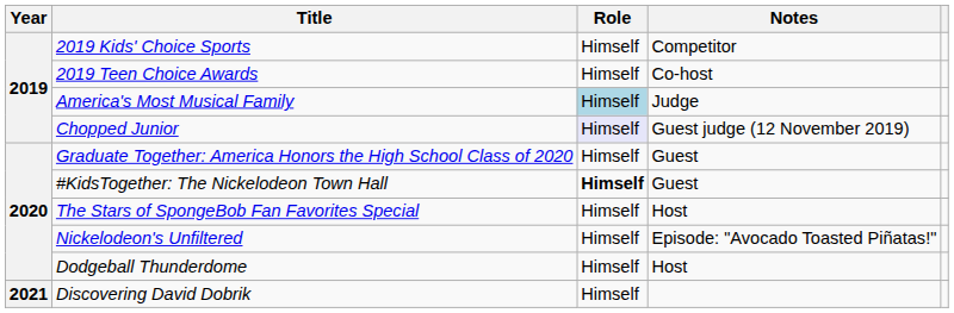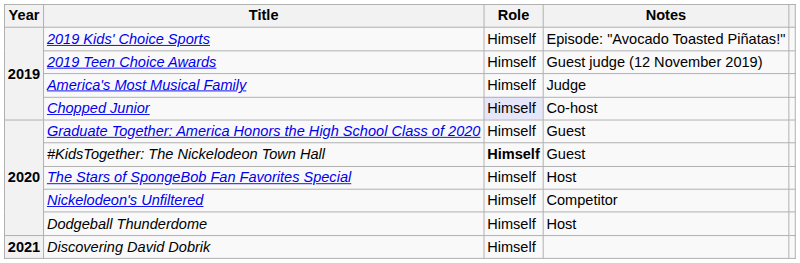2019 Kids' Choice Sports | Notes: Competitor -> Episode: "Avocado Toasted Piñatas!"
2019 Teen Choice Awards | Notes: Co-host -> Guest judge (12 November 2019)
America's Most Musical Family | Role: lightblue background -> no background
Chopped Junior | Notes: Guest judge (12 November 2019) -> Co-host
Nickelodeon's Unfiltered | Notes: Episode: "Avocado Toasted Piñatas!" -> Competitor
